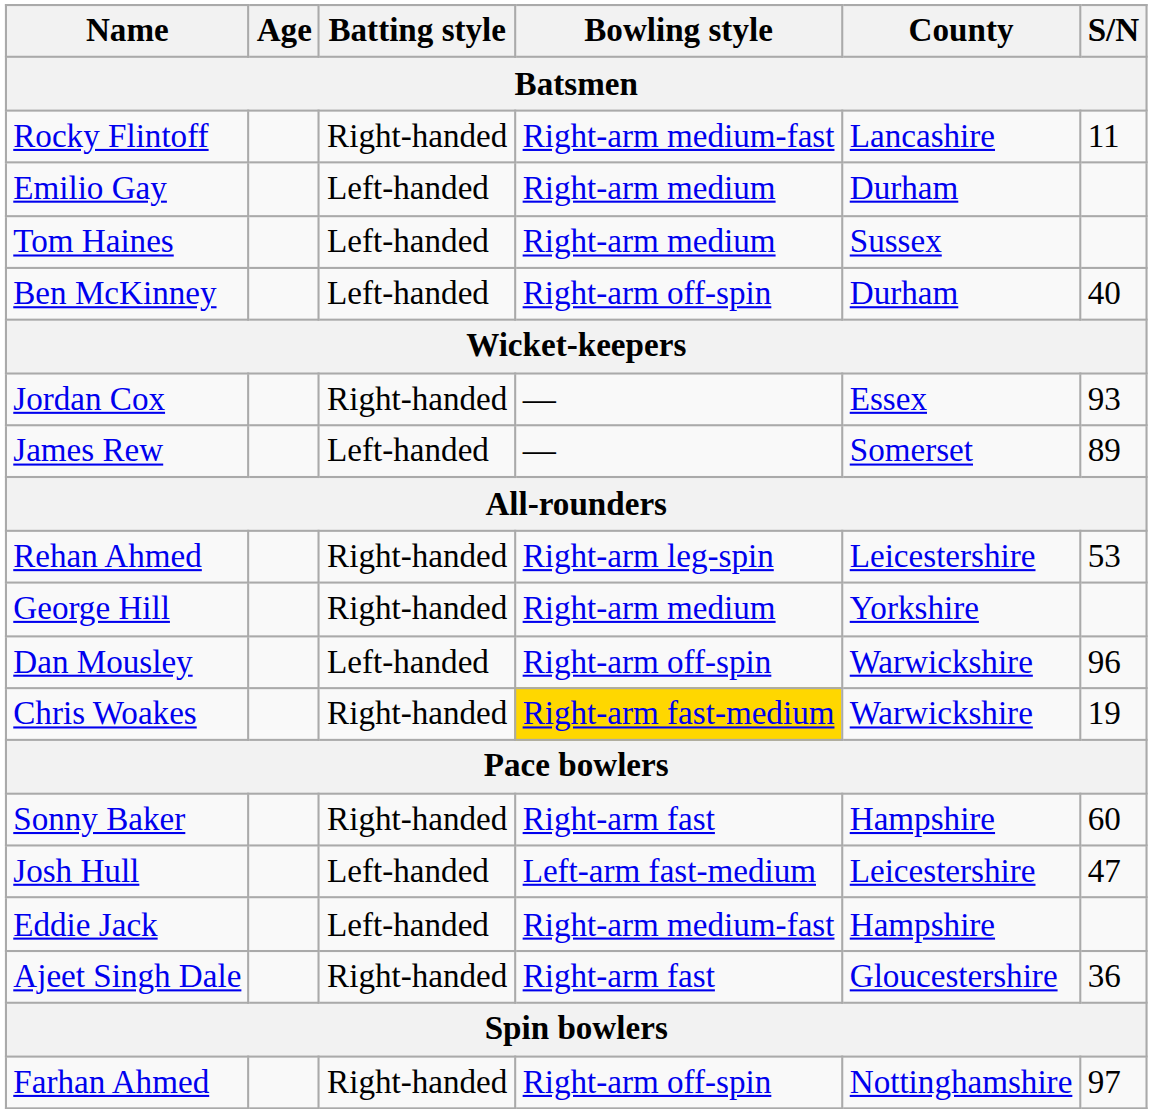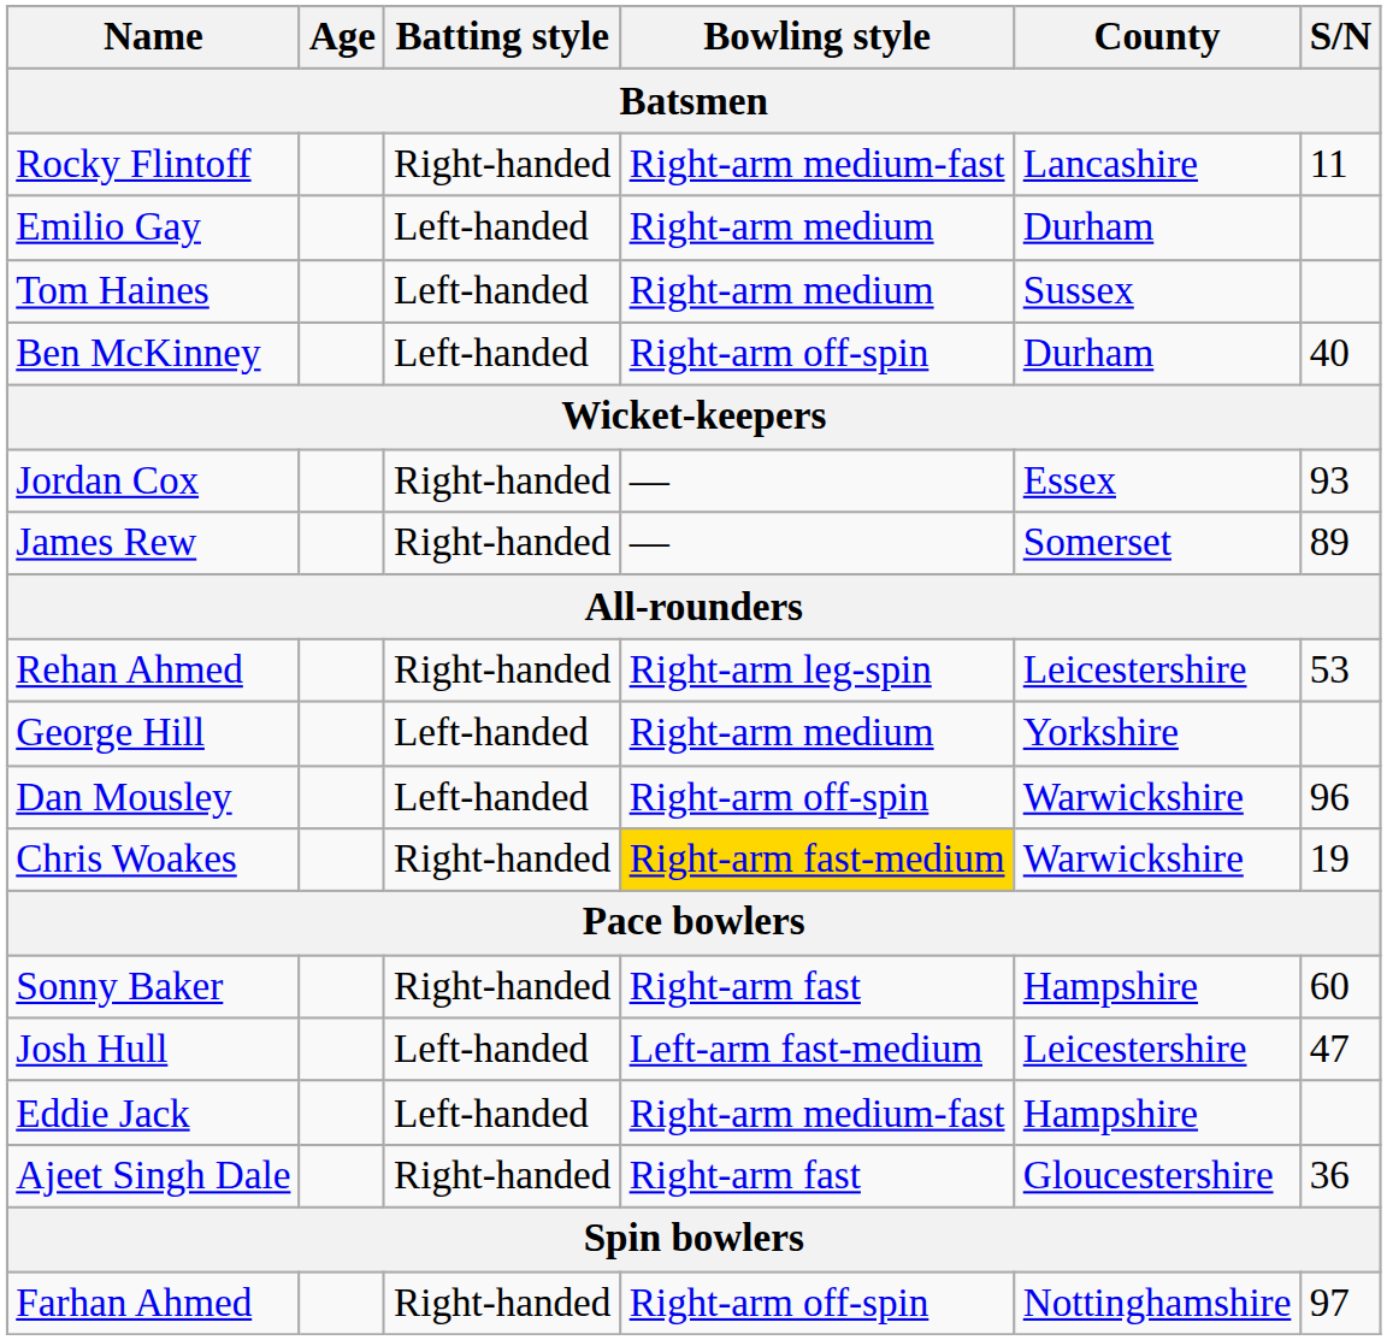James Rew | Batting style: Left-handed -> Right-handed
George Hill | Batting style: Right-handed -> Left-handed
